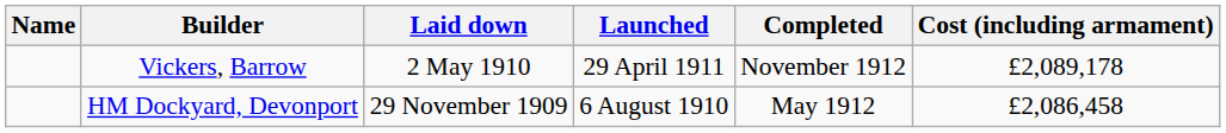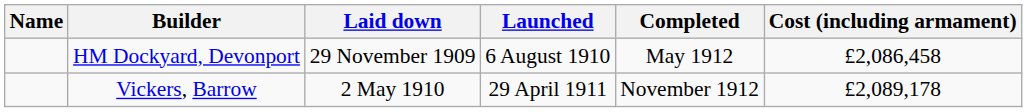rows swapped: HM Dockyard, Devonport <-> Vickers, Barrow
